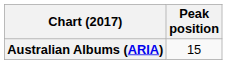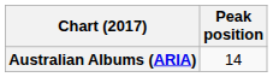Australian Albums (ARIA) | Peak position: 15 -> 14
